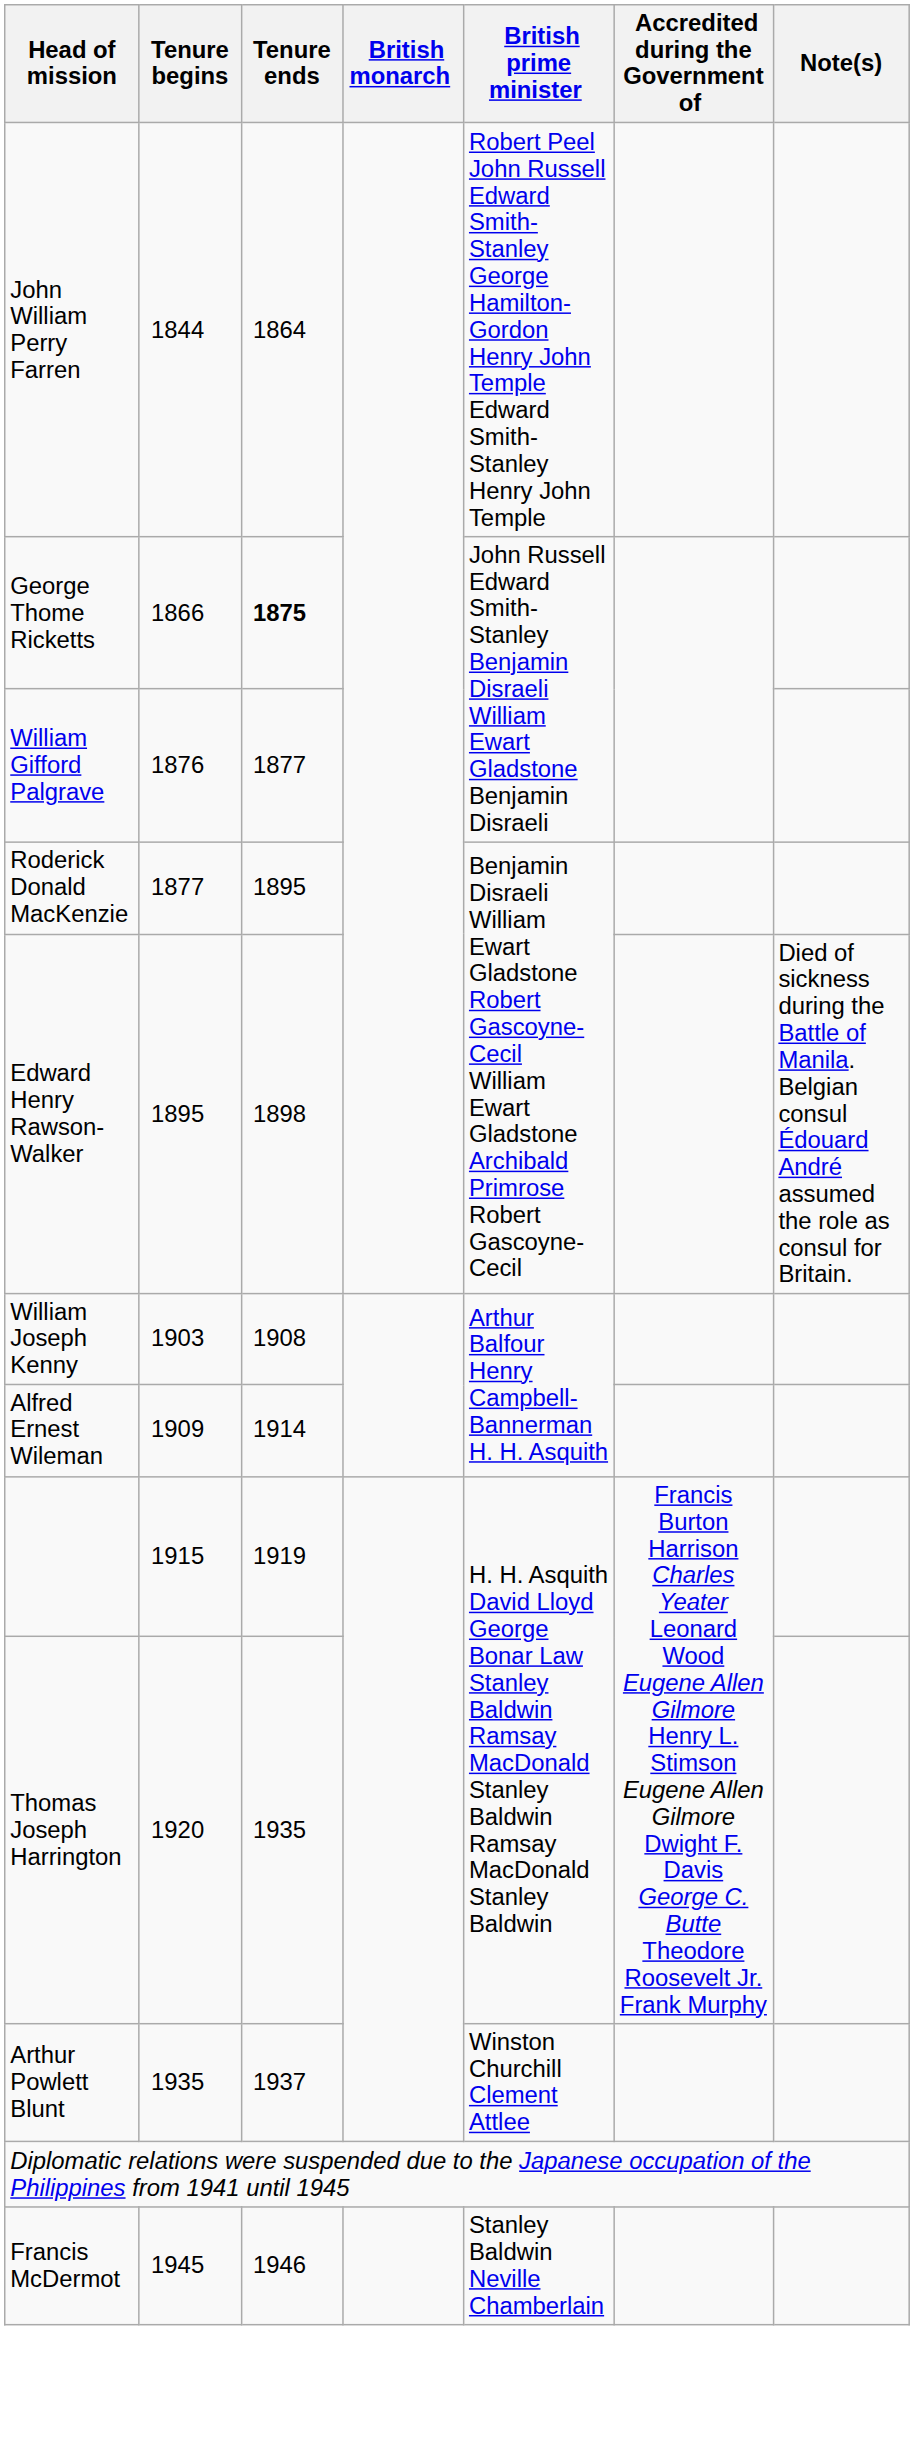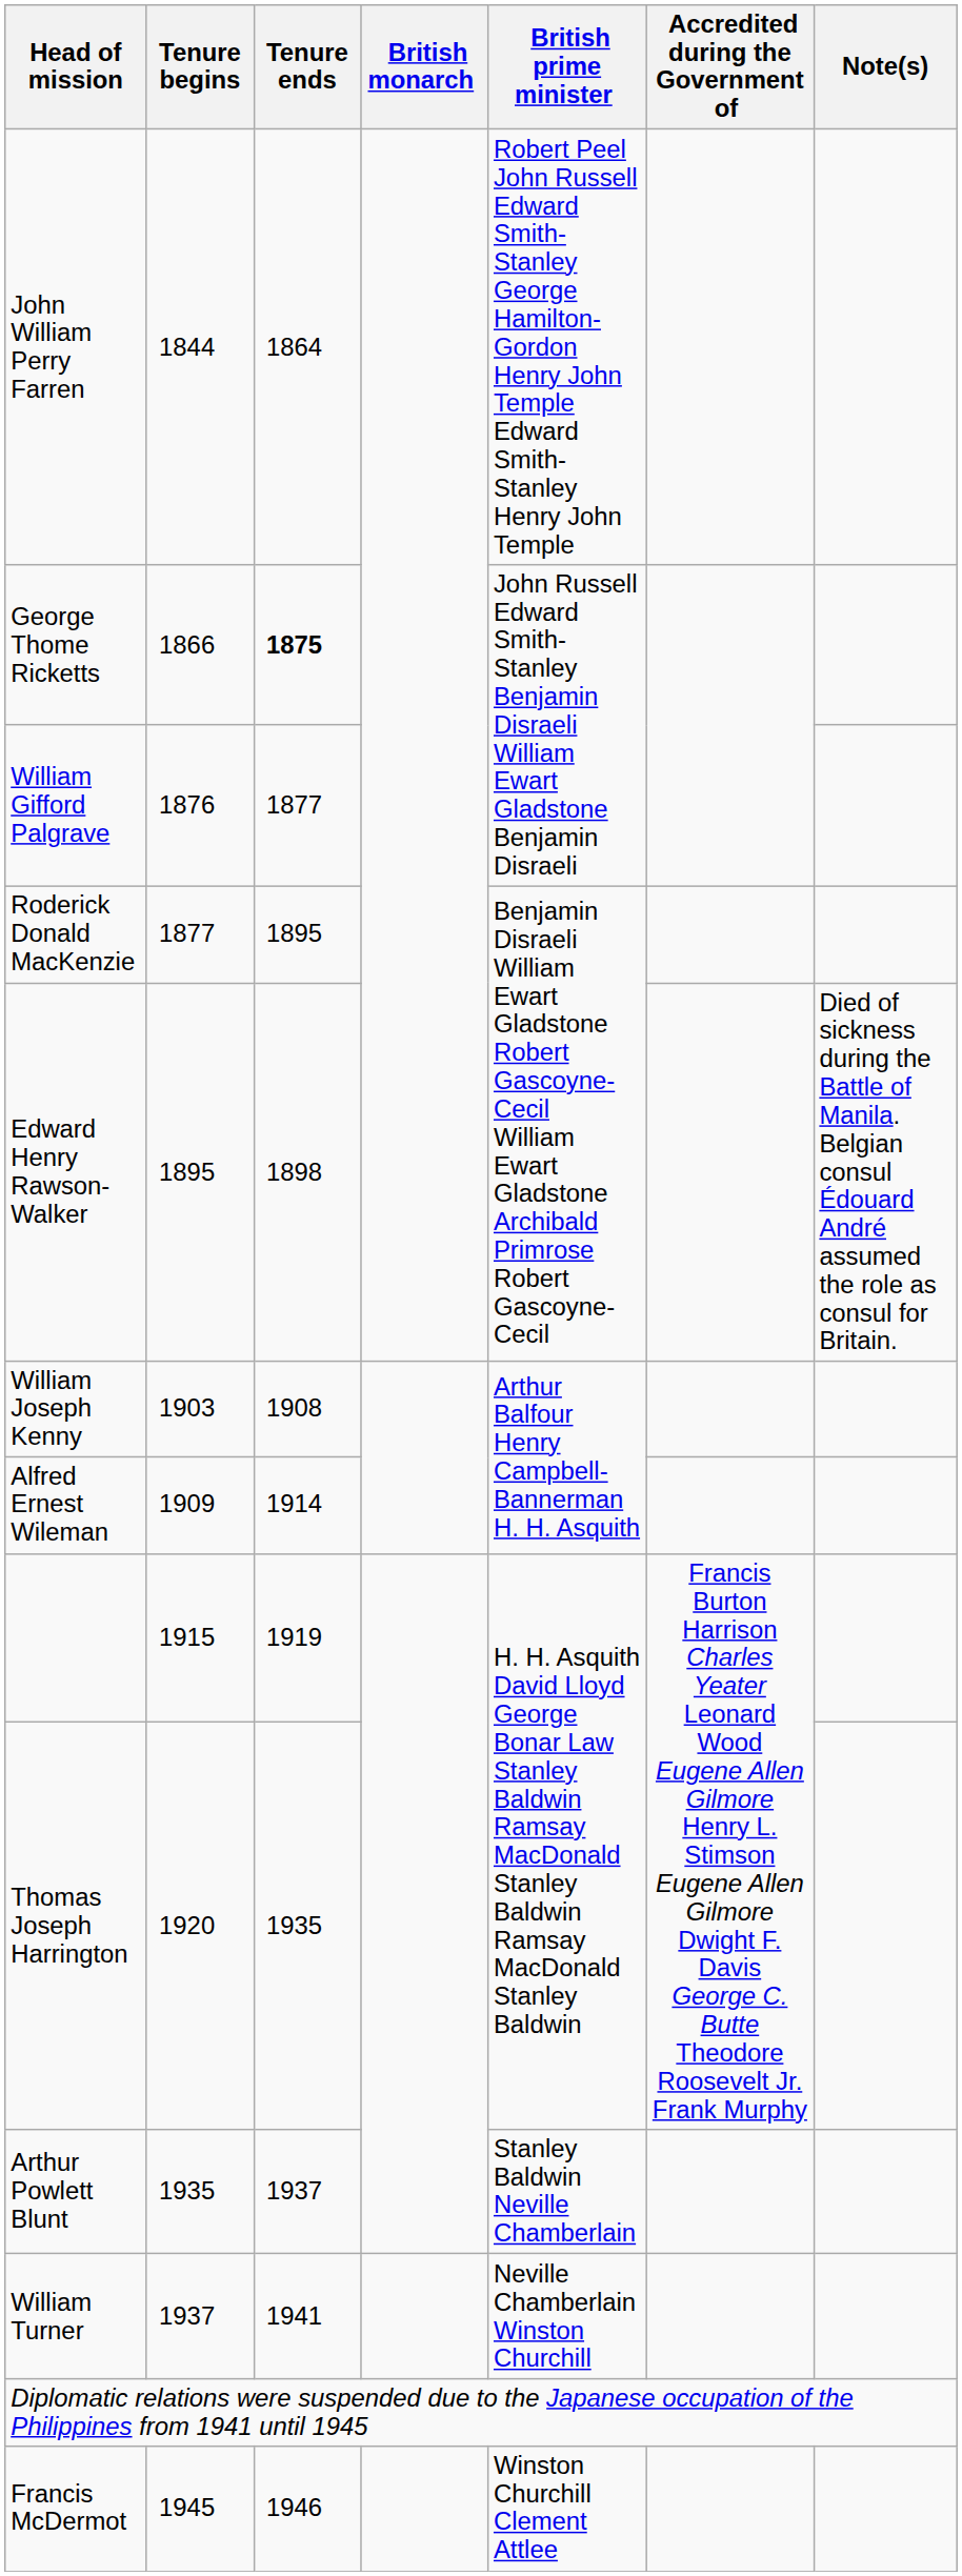Arthur Powlett Blunt | British prime minister: Winston Churchill Clement Attlee -> Stanley Baldwin Neville Chamberlain
+ row: William Turner | 1937 | 1941 | Neville Chamberlain Winston Churchill
Francis McDermot | British prime minister: Stanley Baldwin Neville Chamberlain -> Winston Churchill Clement Attlee
